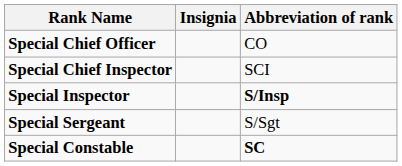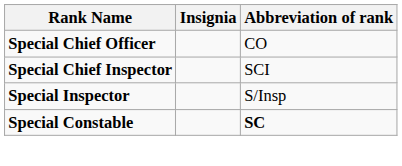Special Inspector | Abbreviation of rank: bold -> normal
- row: Special Sergeant | S/Sgt
